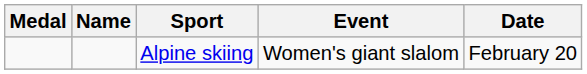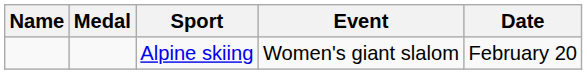columns swapped: Medal <-> Name
